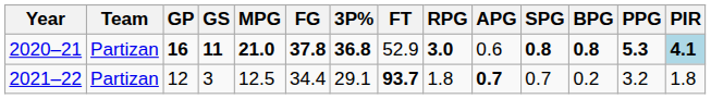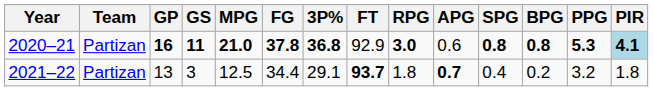2020–21 | FT: 52.9 -> 92.9
2021–22 | GP: 12 -> 13
2021–22 | SPG: 0.7 -> 0.4
